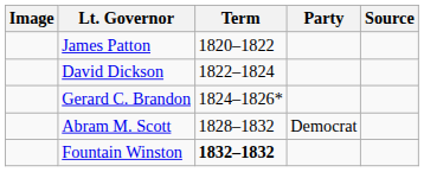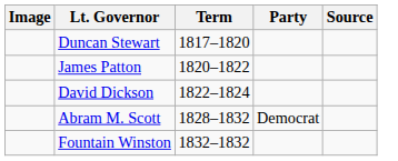+ row: Duncan Stewart | 1817–1820
- row: Gerard C. Brandon | 1824–1826*
Fountain Winston | Term: bold -> normal
